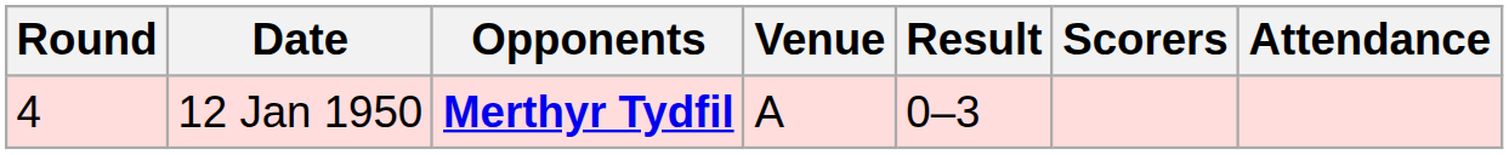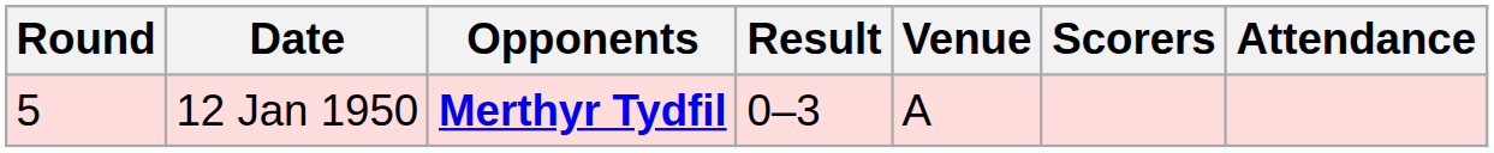columns swapped: Venue <-> Result
12 Jan 1950 | Round: 4 -> 5
